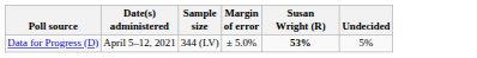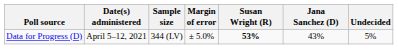+ column: Jana Sanchez (D) | 43%
